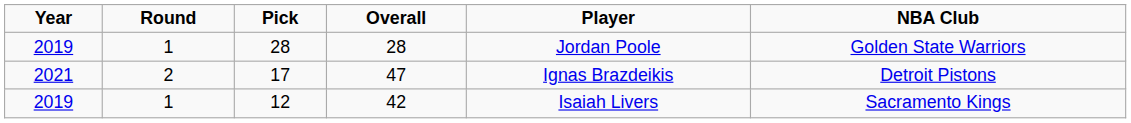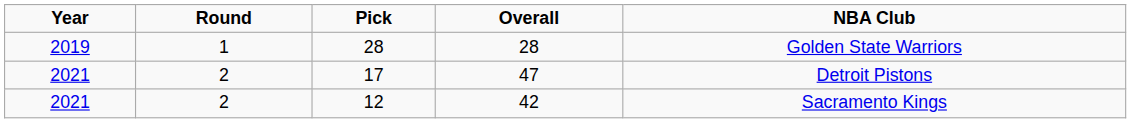- column: Player | Jordan Poole | Ignas Brazdeikis | Isaiah Livers
12 | Year: 2019 -> 2021
12 | Round: 1 -> 2
